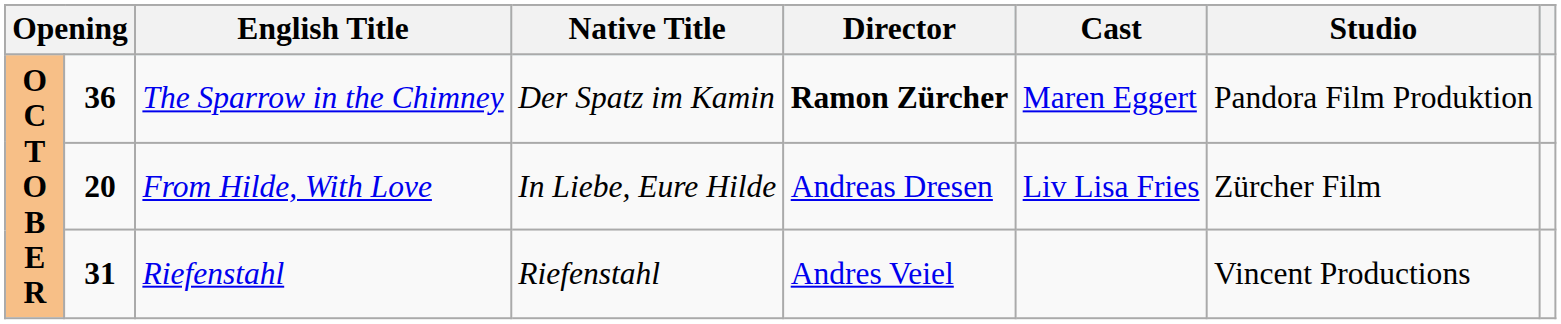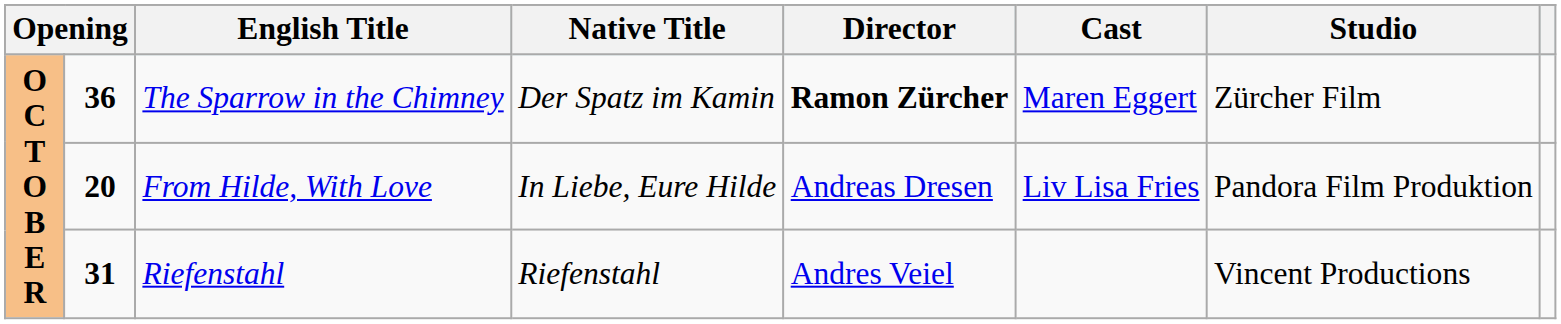The Sparrow in the Chimney | Studio: Pandora Film Produktion -> Zürcher Film
From Hilde, With Love | Studio: Zürcher Film -> Pandora Film Produktion
